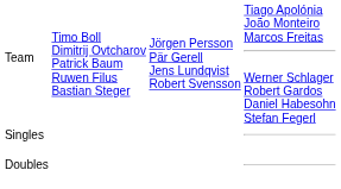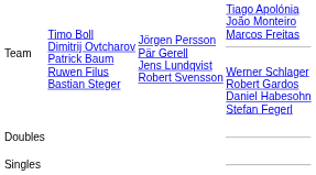rows swapped: Singles <-> Doubles
